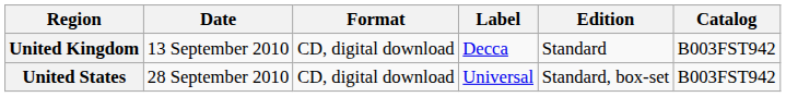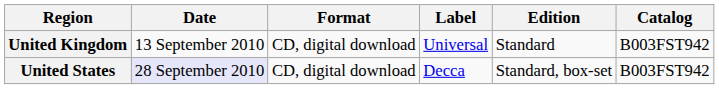United Kingdom | Label: Decca -> Universal
United States | Date: no background -> lavender background
United States | Label: Universal -> Decca
